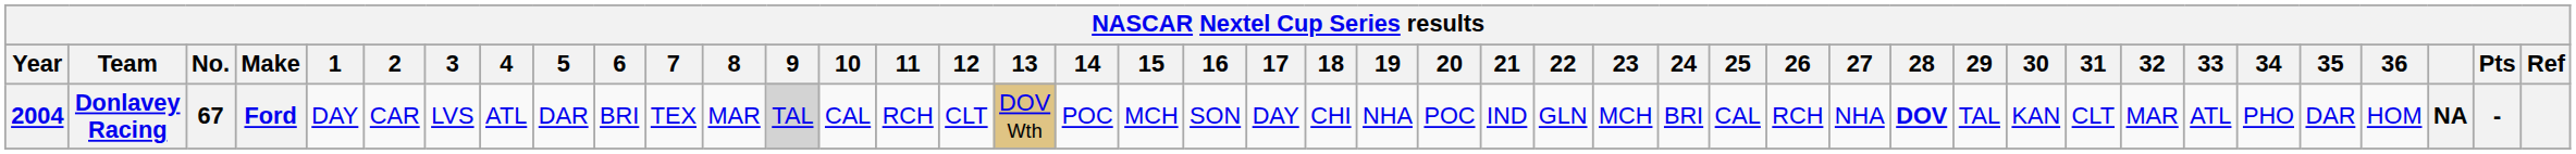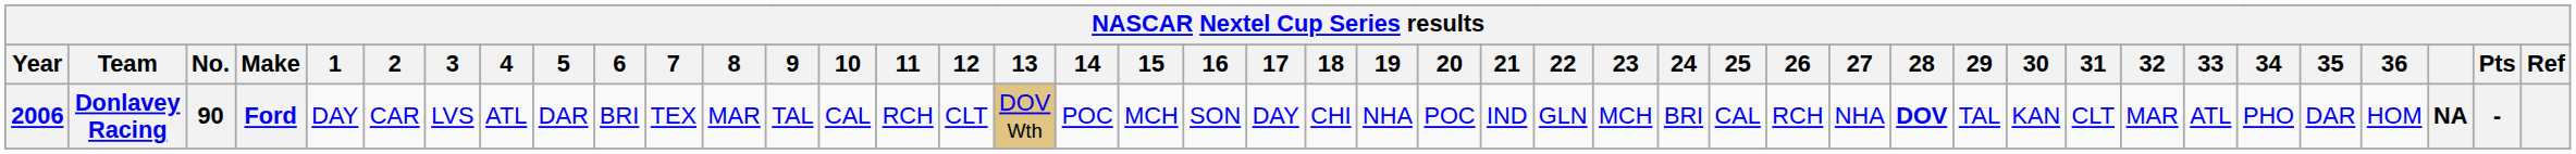Donlavey Racing | Year: 2004 -> 2006
Donlavey Racing | No.: 67 -> 90
Donlavey Racing | 9: lightgrey background -> no background
